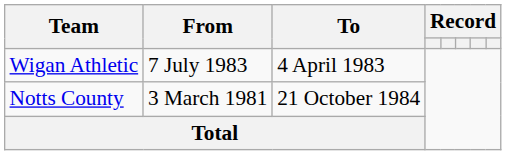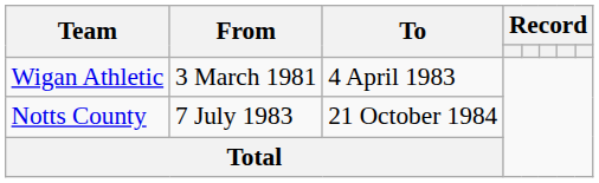Wigan Athletic | From: 7 July 1983 -> 3 March 1981
Notts County | From: 3 March 1981 -> 7 July 1983
